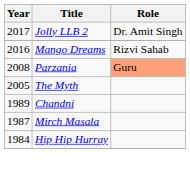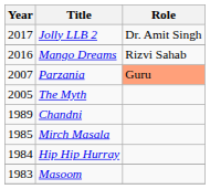Parzania | Year: 2008 -> 2007
Mirch Masala | Year: 1987 -> 1985
+ row: 1983 | Masoom
